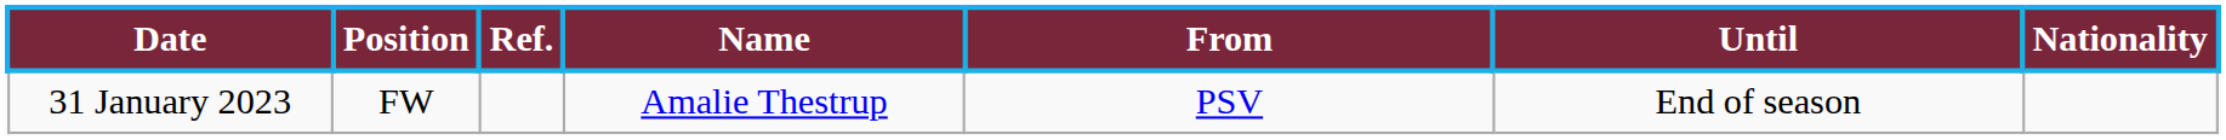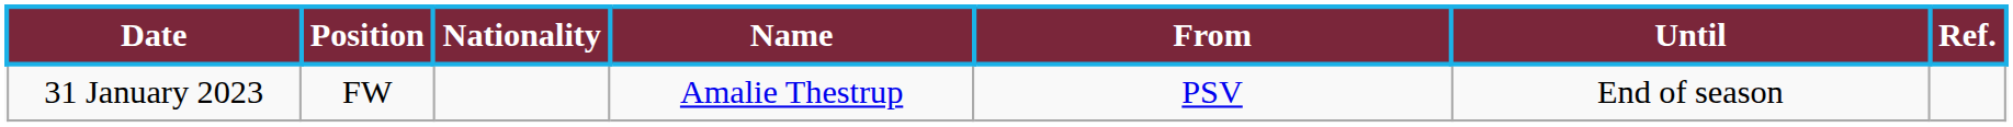columns swapped: Nationality <-> Ref.
